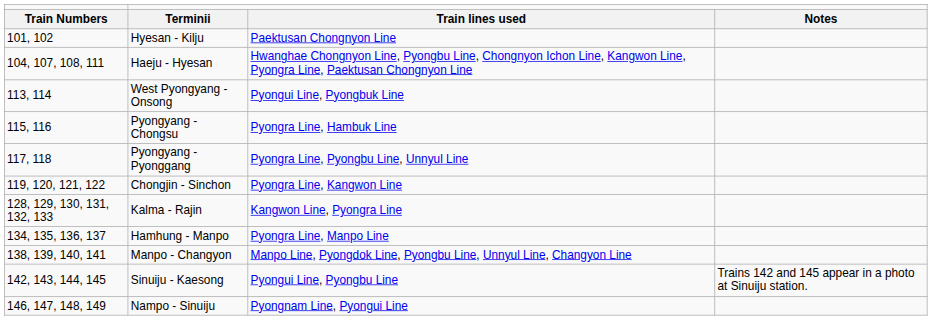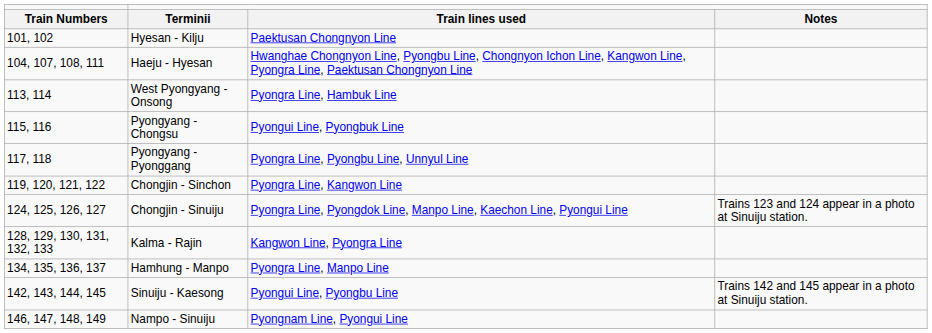West Pyongyang - Onsong | column 3: Pyongui Line, Pyongbuk Line -> Pyongra Line, Hambuk Line
Pyongyang - Chongsu | column 3: Pyongra Line, Hambuk Line -> Pyongui Line, Pyongbuk Line
+ row: 124, 125, 126, 127 | Chongjin - Sinuiju | Pyongra Line, Pyongdok Line, Manpo Line, Kaechon Line, Pyongui Line | Trains 123 and 124 appear in a photo at Sinuiju station.
- row: 138, 139, 140, 141 | Manpo - Changyon | Manpo Line, Pyongdok Line, Pyongbu Line, Unnyul Line, Changyon Line
